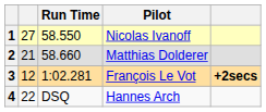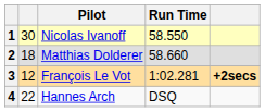columns swapped: Pilot <-> Run Time
1 | column 2: 27 -> 30
2 | column 2: 21 -> 18
